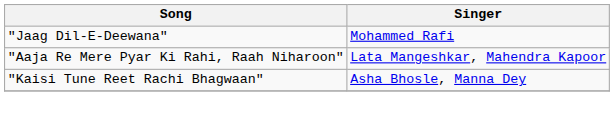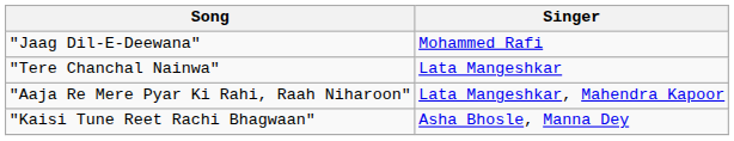+ row: "Tere Chanchal Nainwa" | Lata Mangeshkar
